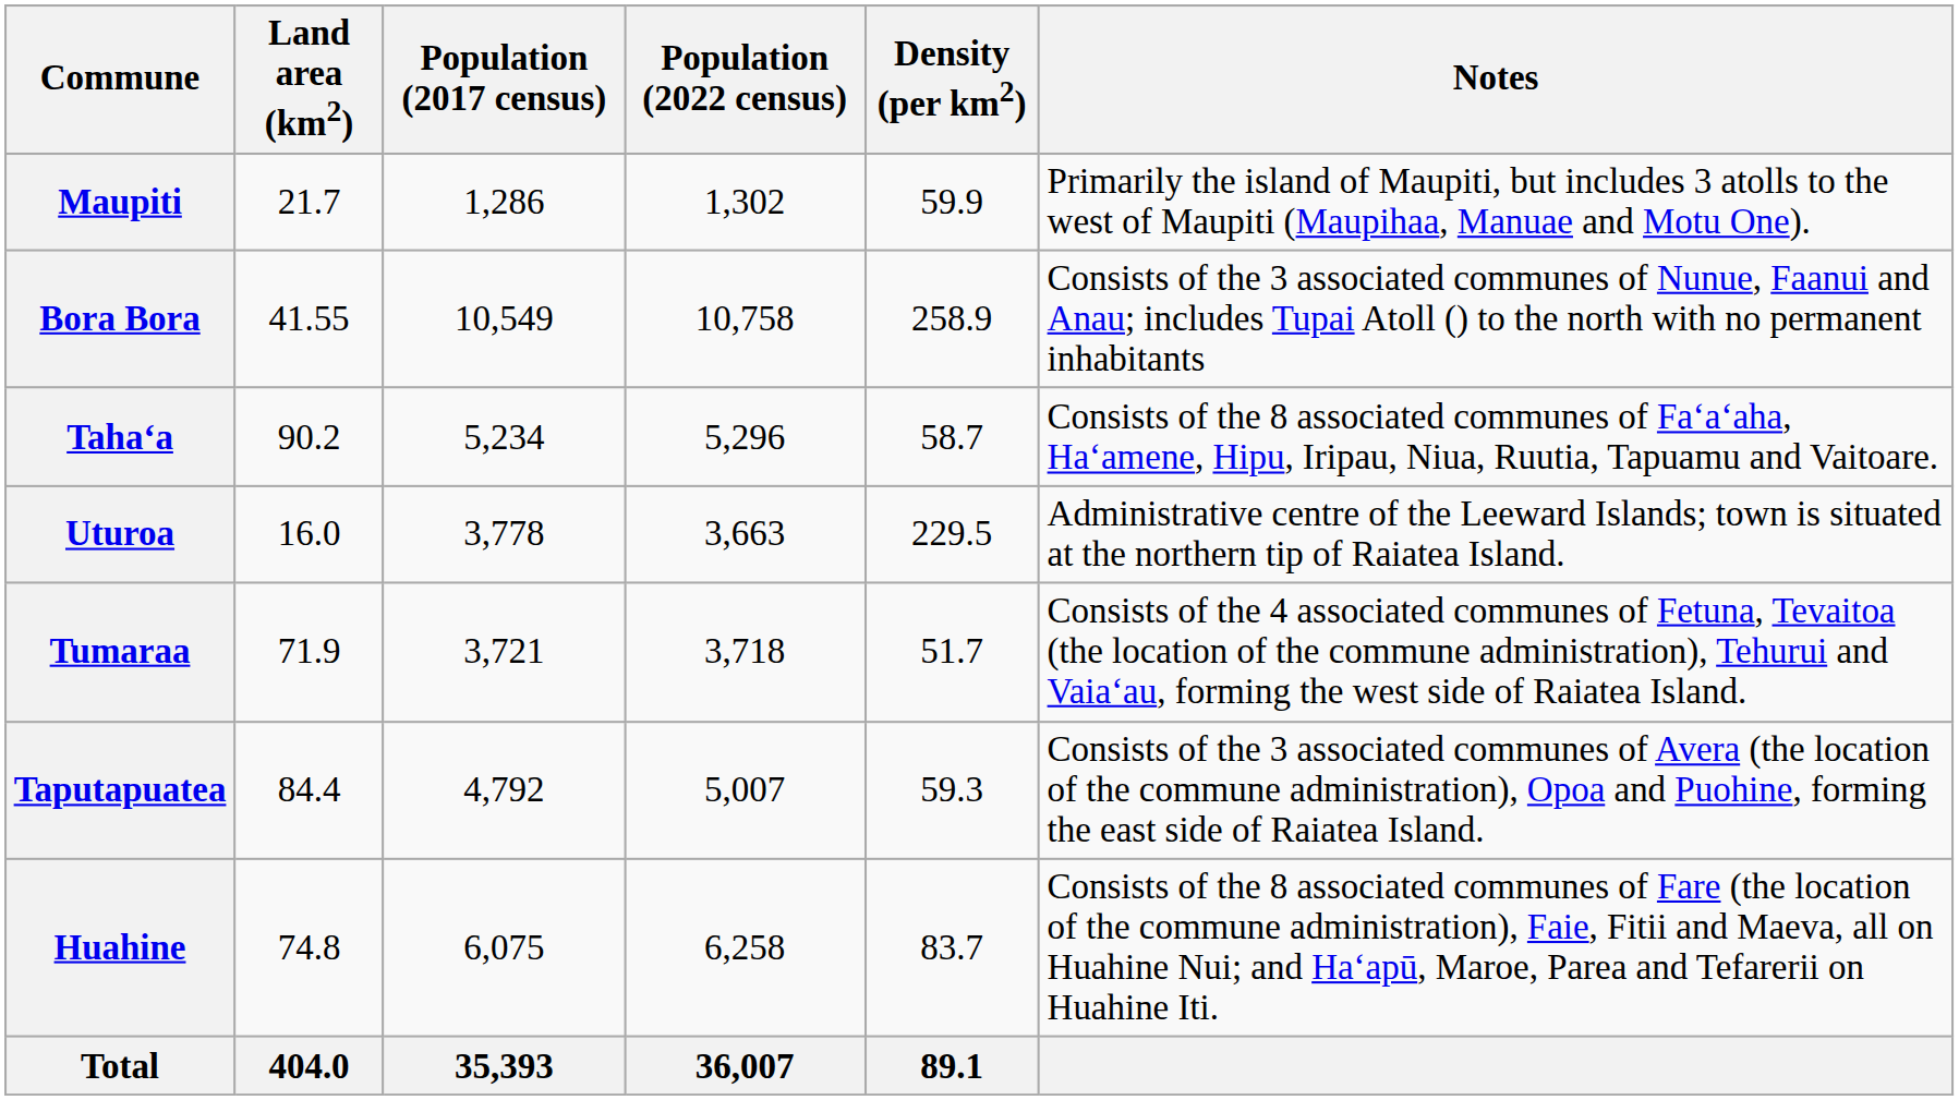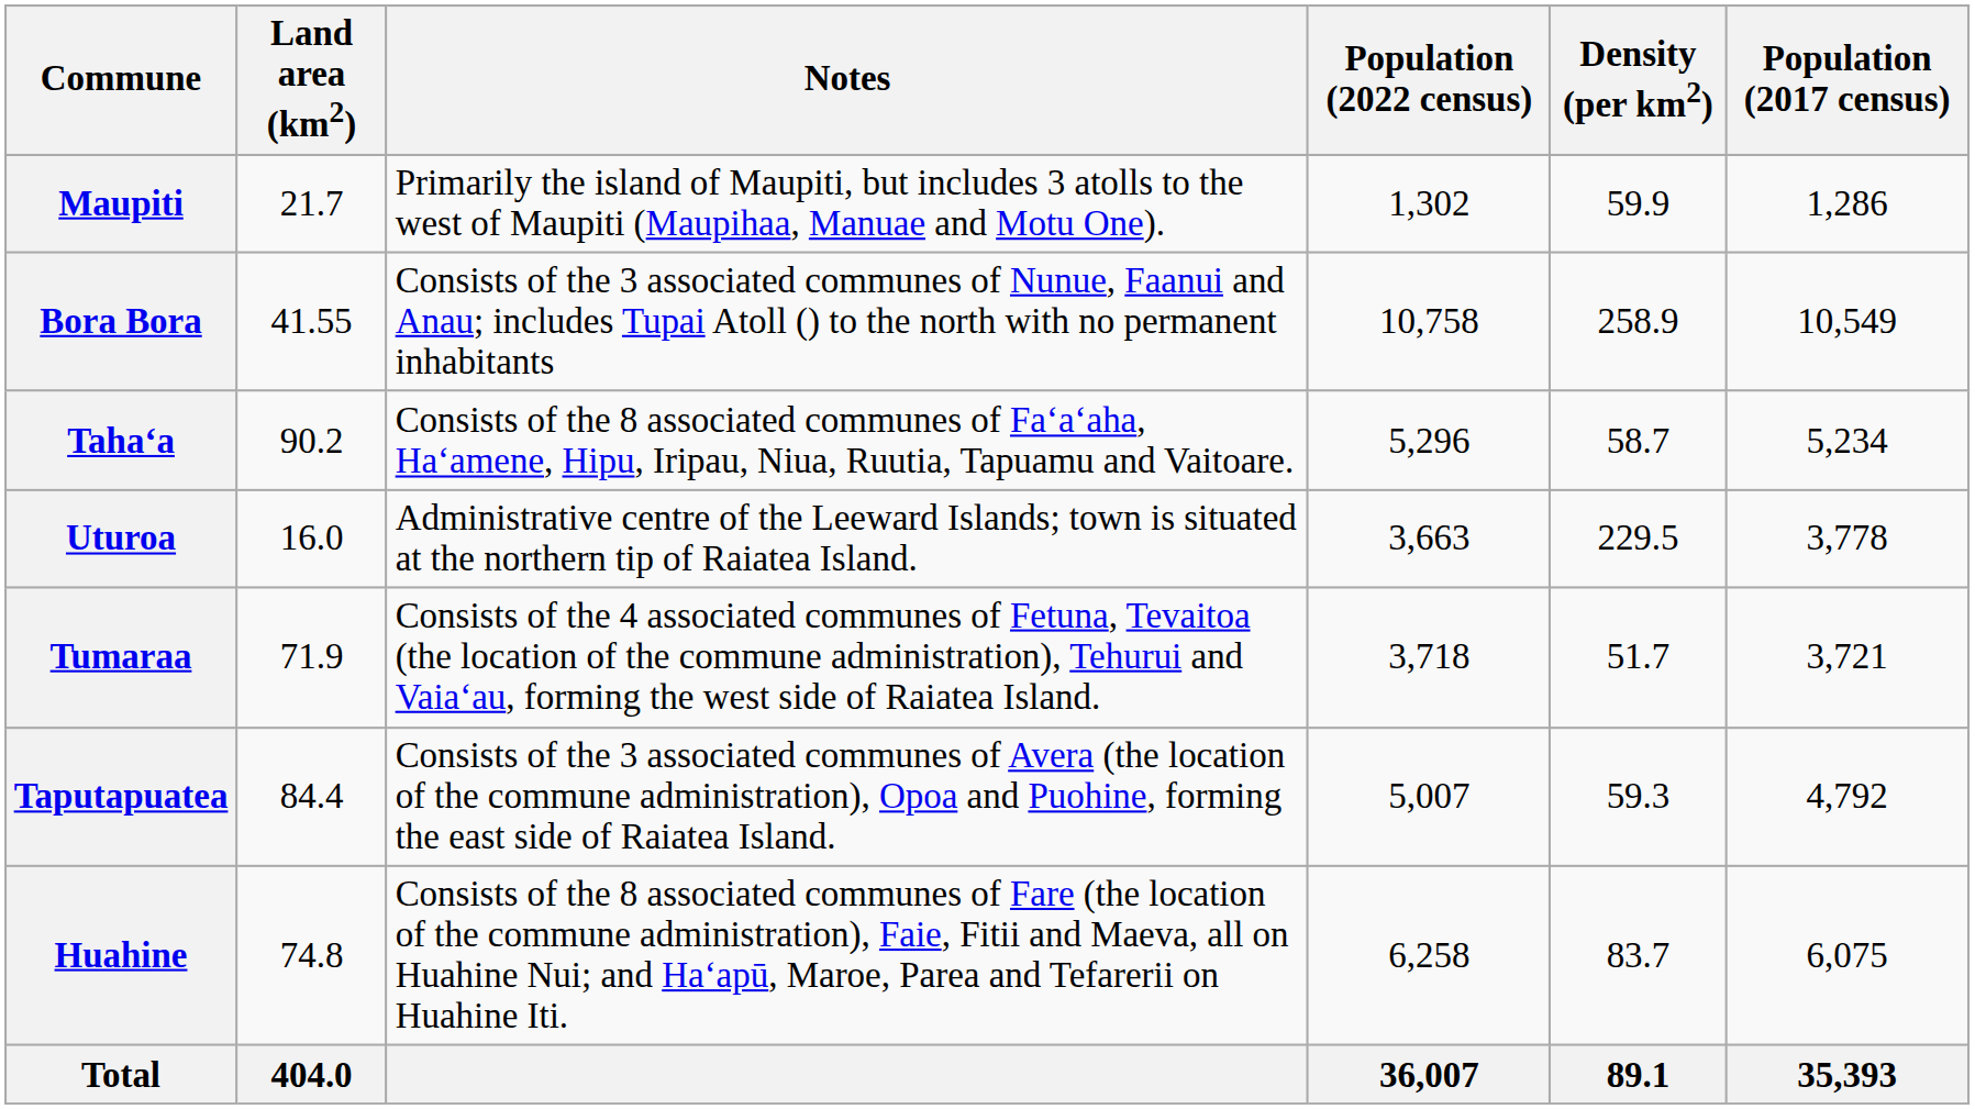columns swapped: Population (2017 census) <-> Notes
